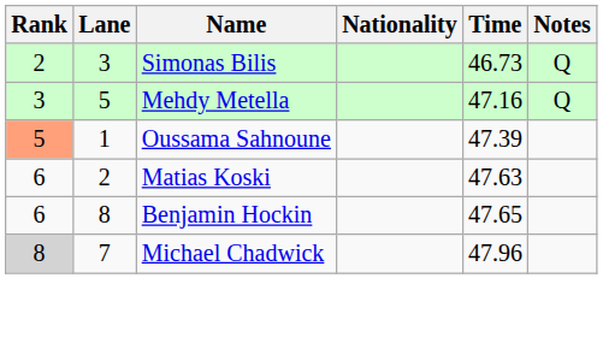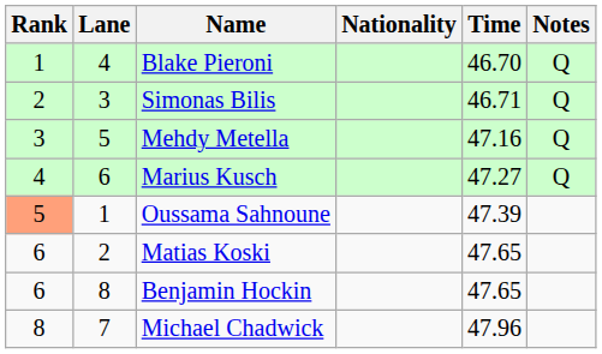+ row: 1 | 4 | Blake Pieroni | 46.70 | Q
Simonas Bilis | Time: 46.73 -> 46.71
+ row: 4 | 6 | Marius Kusch | 47.27 | Q
Matias Koski | Time: 47.63 -> 47.65
Michael Chadwick | Rank: lightgrey background -> no background
